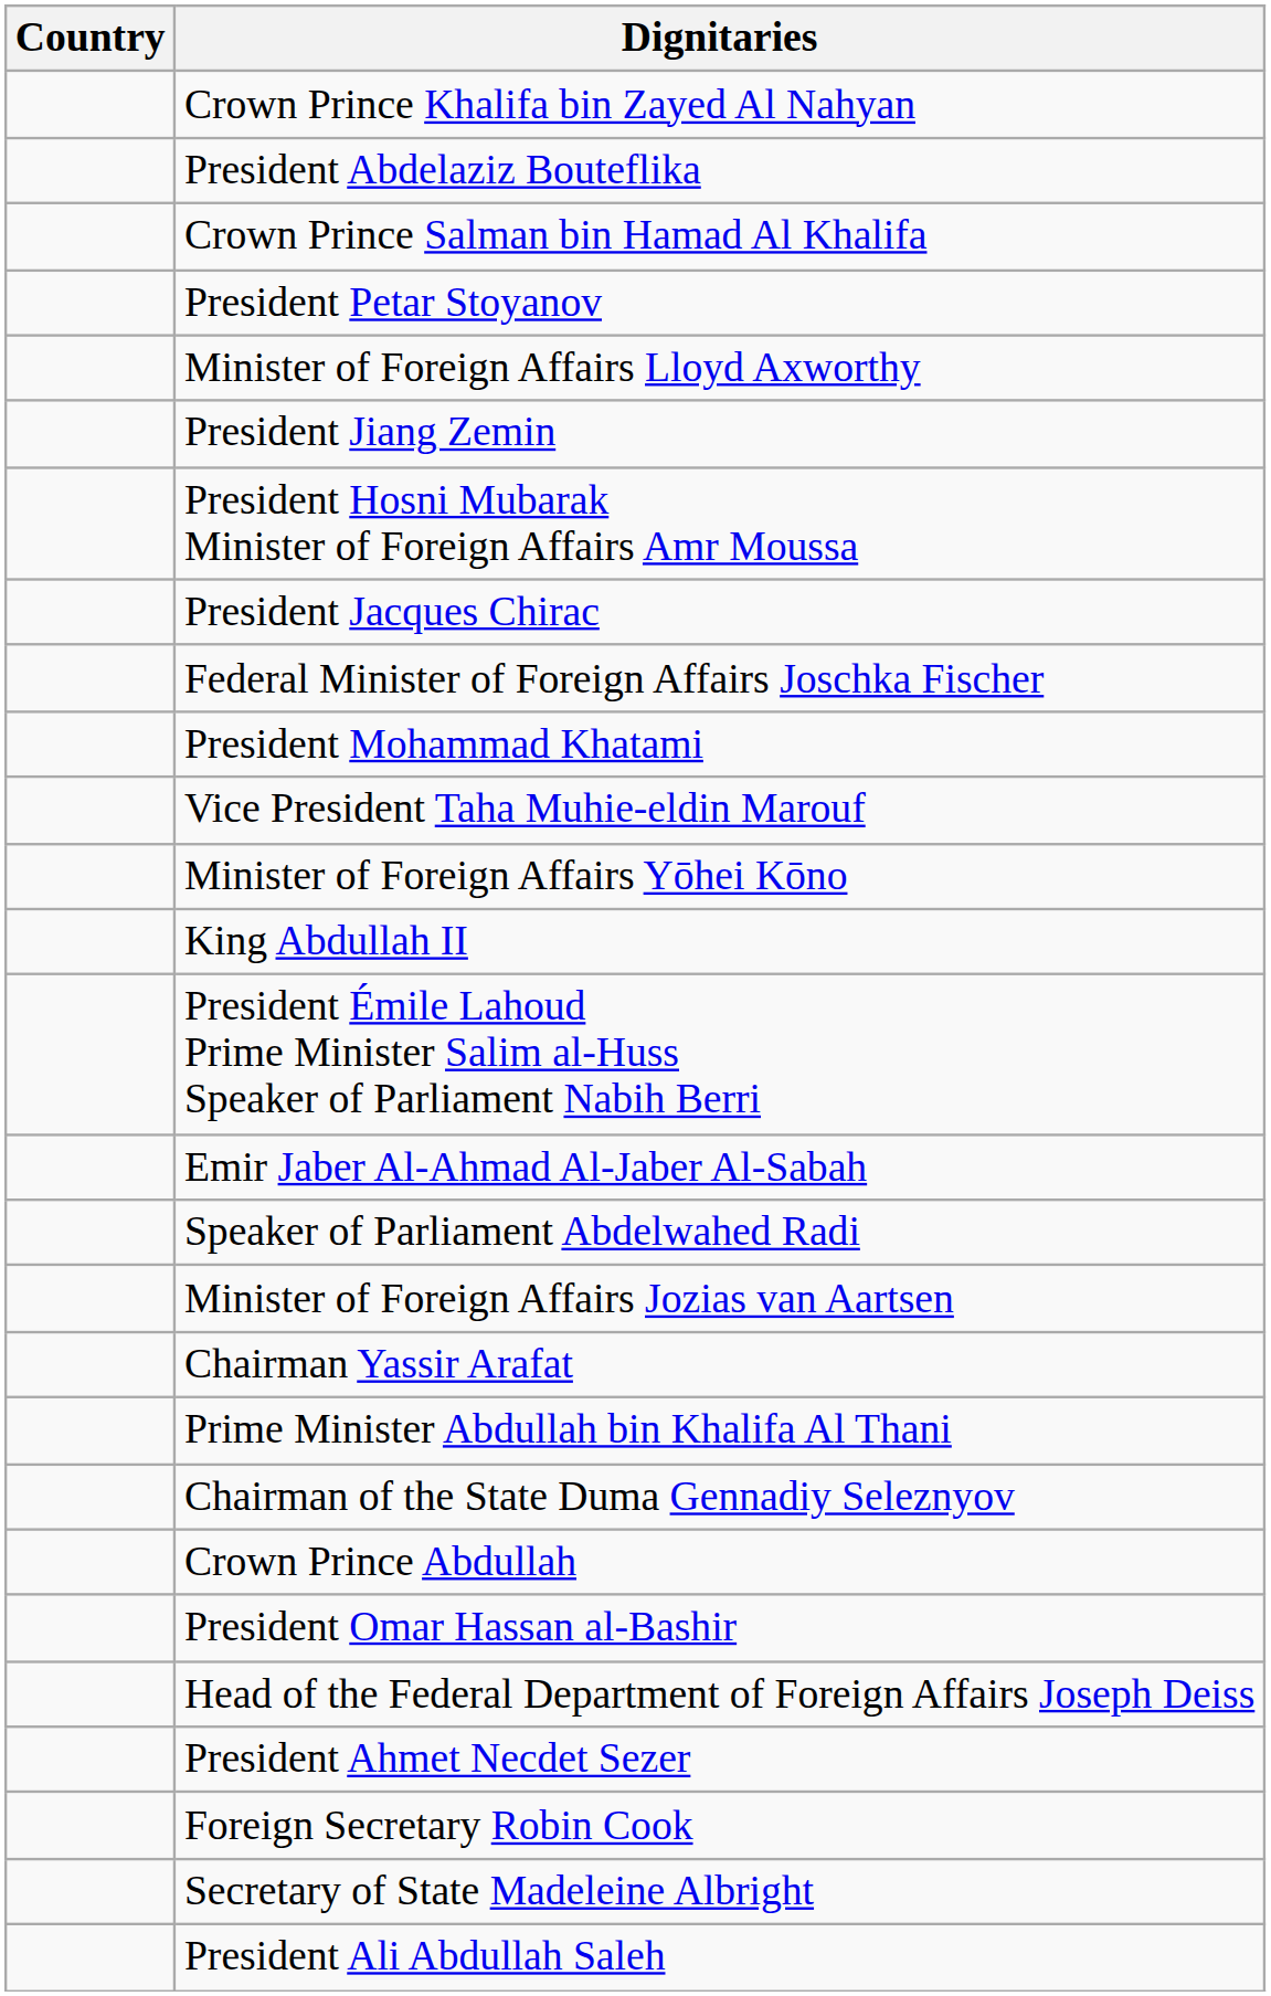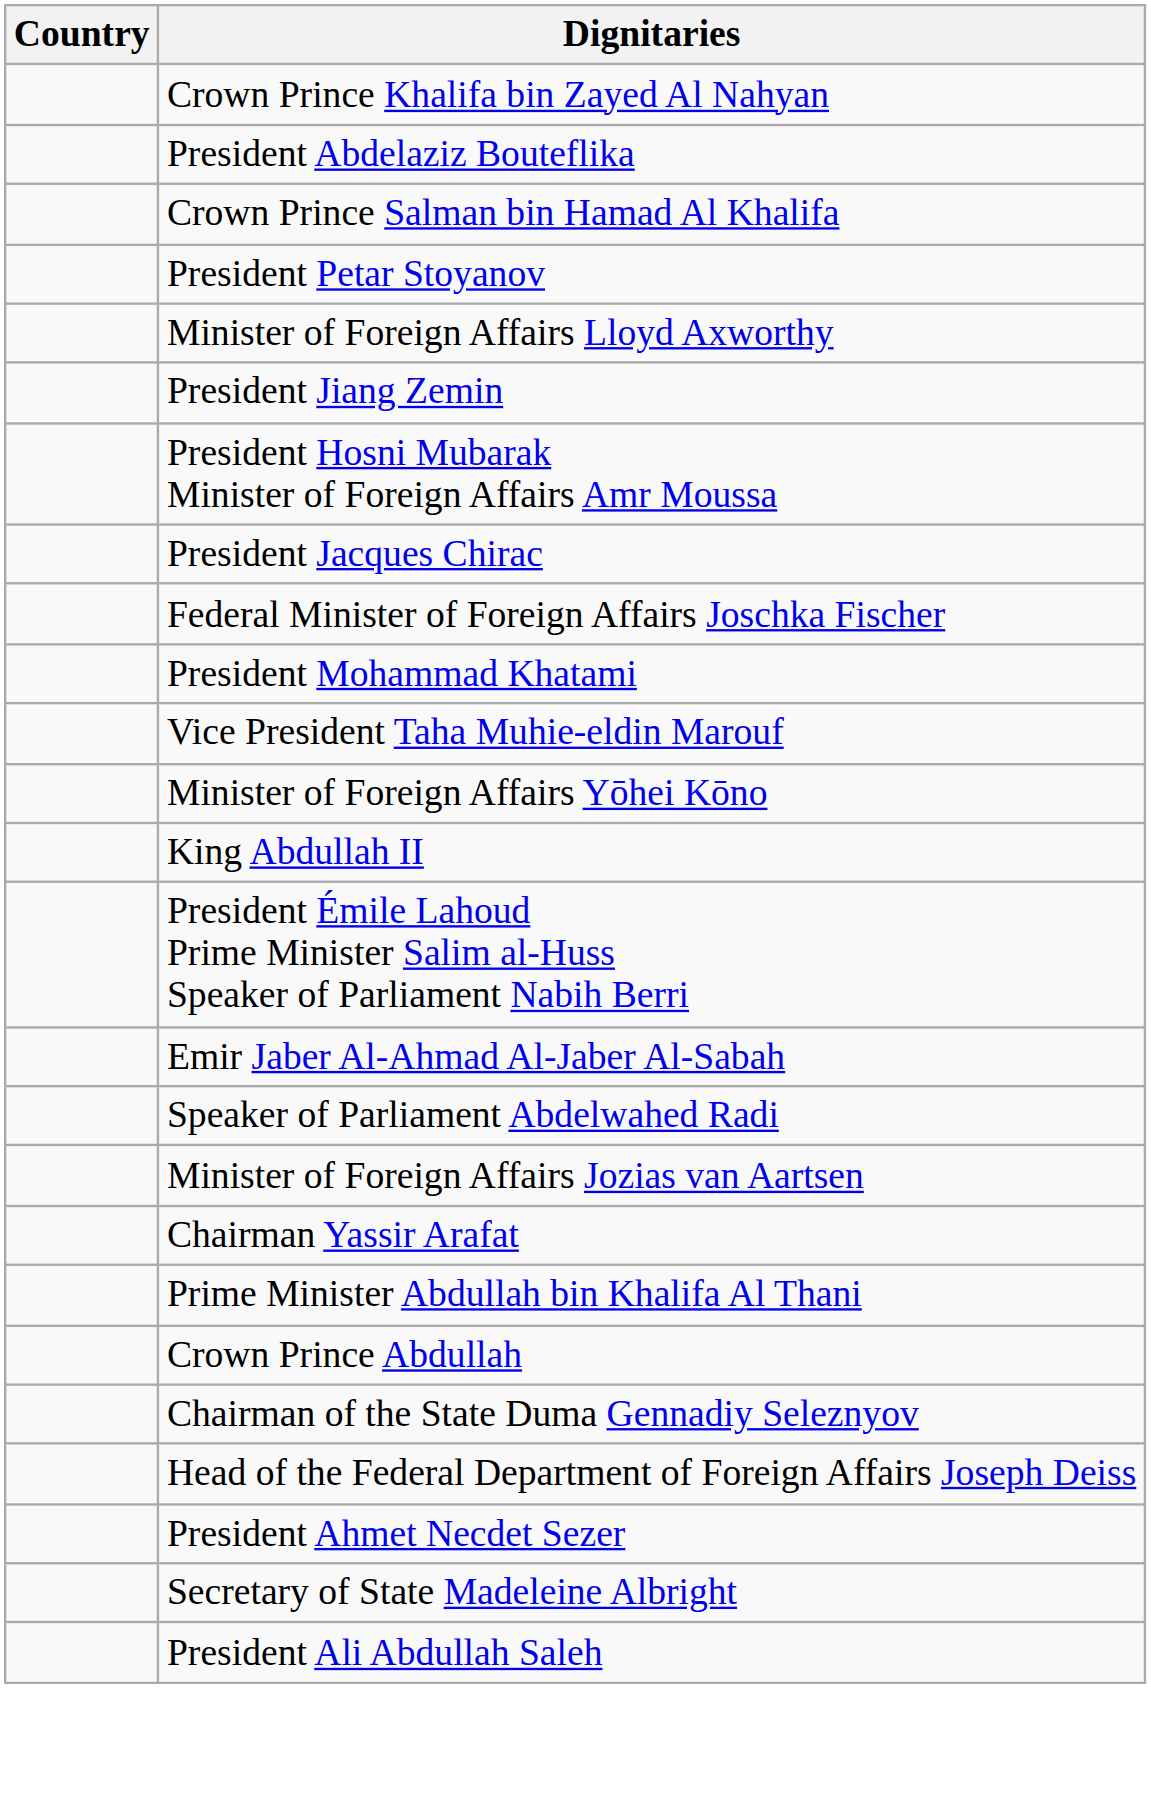rows swapped: Chairman of the State Duma Gennadiy Seleznyov <-> Crown Prince Abdullah
- row: President Omar Hassan al-Bashir
- row: Foreign Secretary Robin Cook
